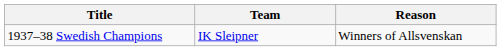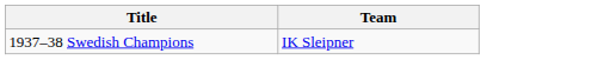- column: Reason | Winners of Allsvenskan
